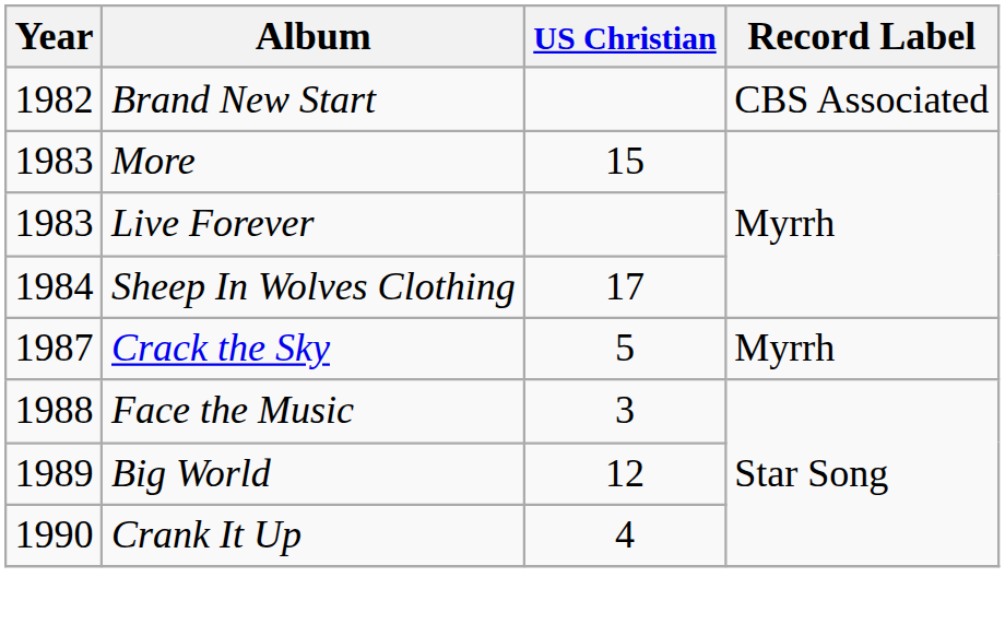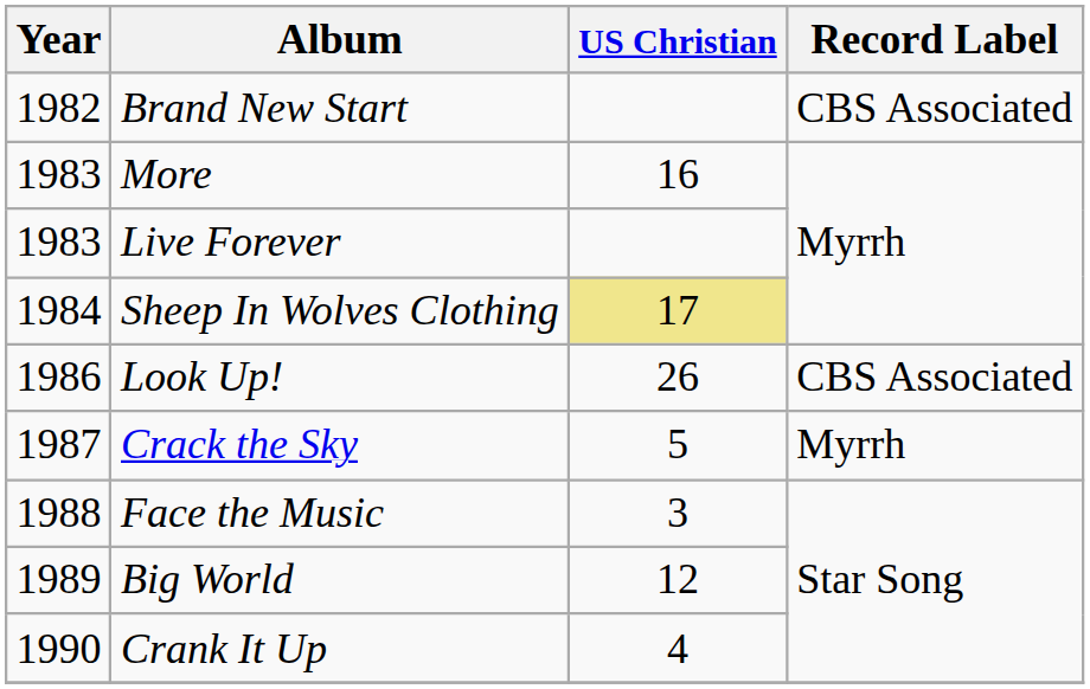More | US Christian: 15 -> 16
Sheep In Wolves Clothing | US Christian: no background -> khaki background
+ row: 1986 | Look Up! | 26 | CBS Associated
